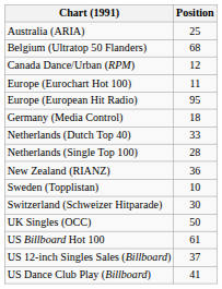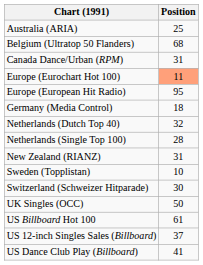Canada Dance/Urban (RPM) | Position: 12 -> 31
Europe (Eurochart Hot 100) | Position: no background -> lightsalmon background
Netherlands (Dutch Top 40) | Position: 33 -> 32
New Zealand (RIANZ) | Position: 36 -> 31
